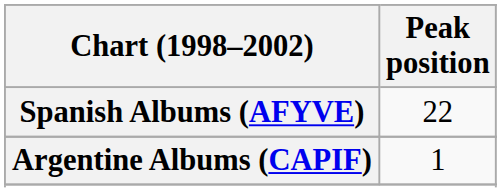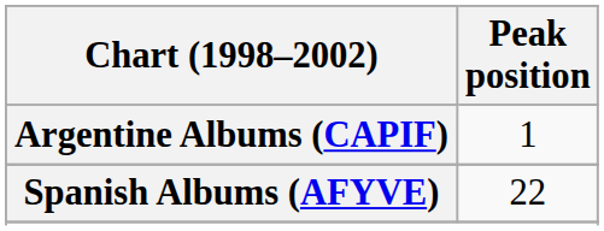rows swapped: Argentine Albums (CAPIF) <-> Spanish Albums (AFYVE)
